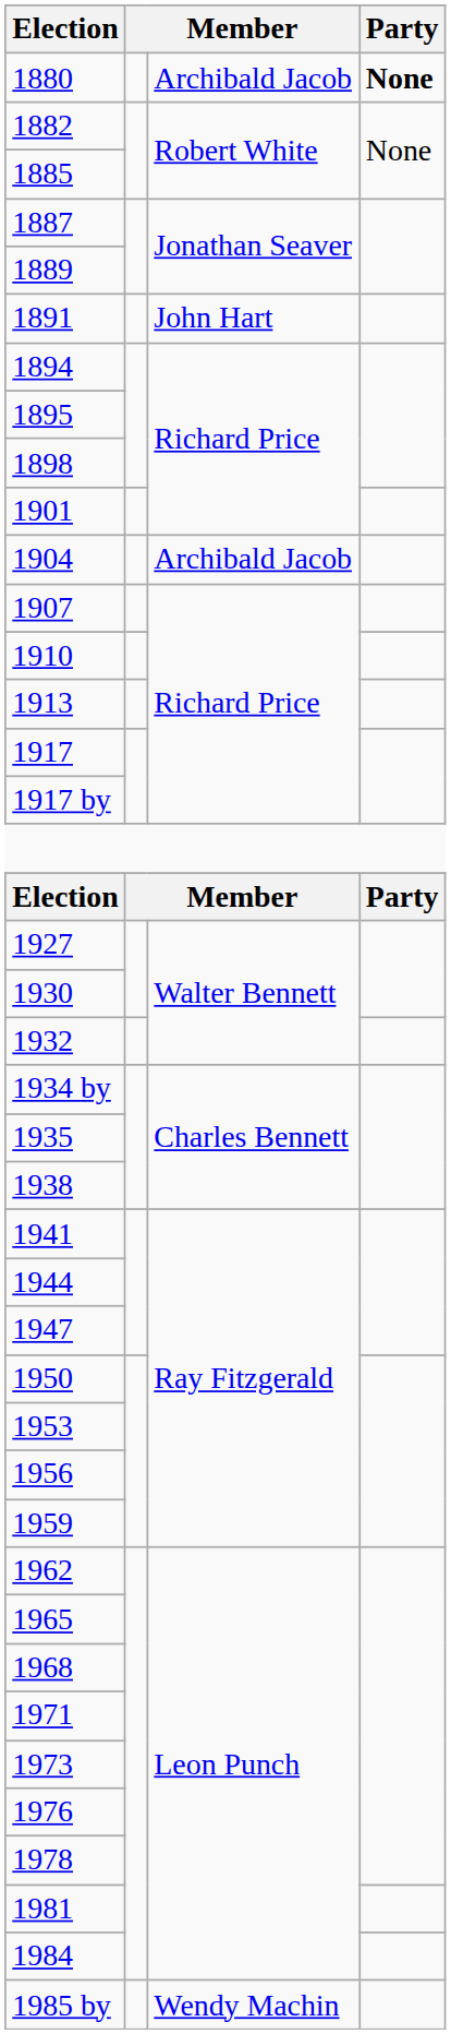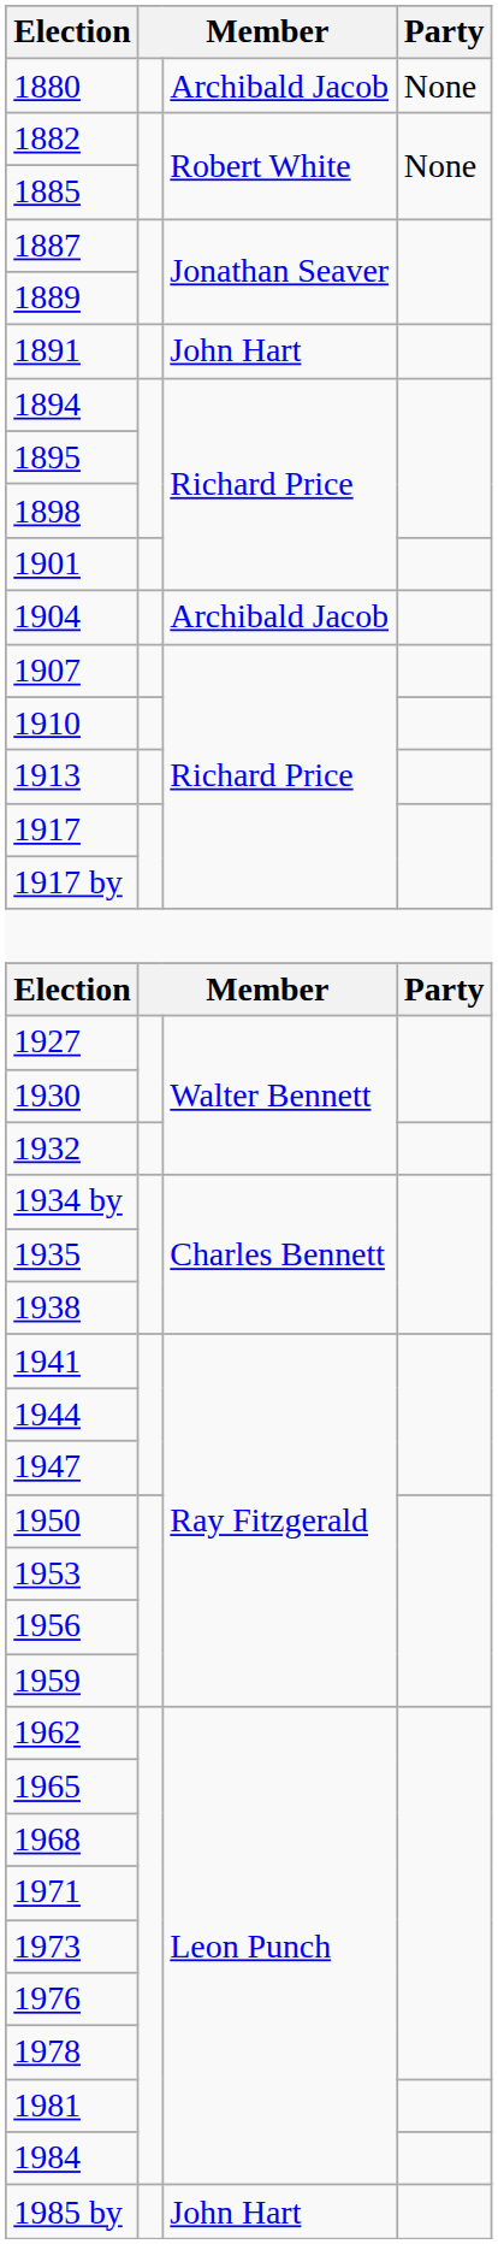1880 | Party: bold -> normal
1985 by | column 3: Wendy Machin -> John Hart
